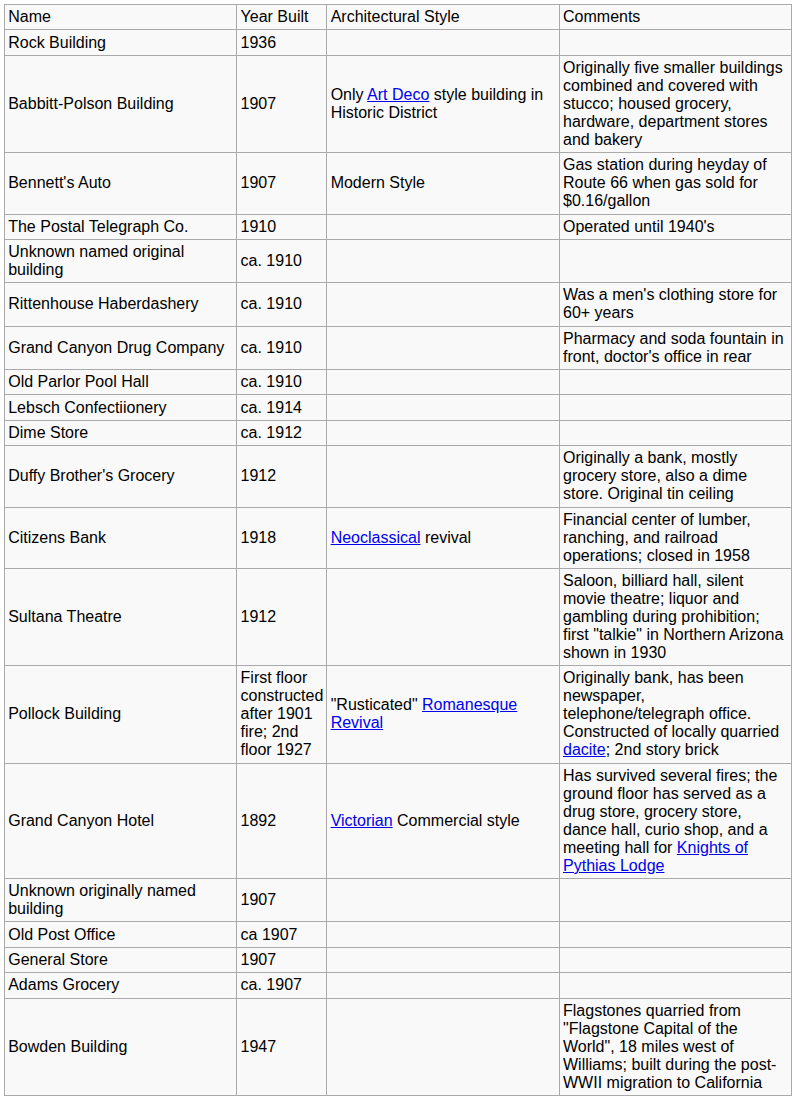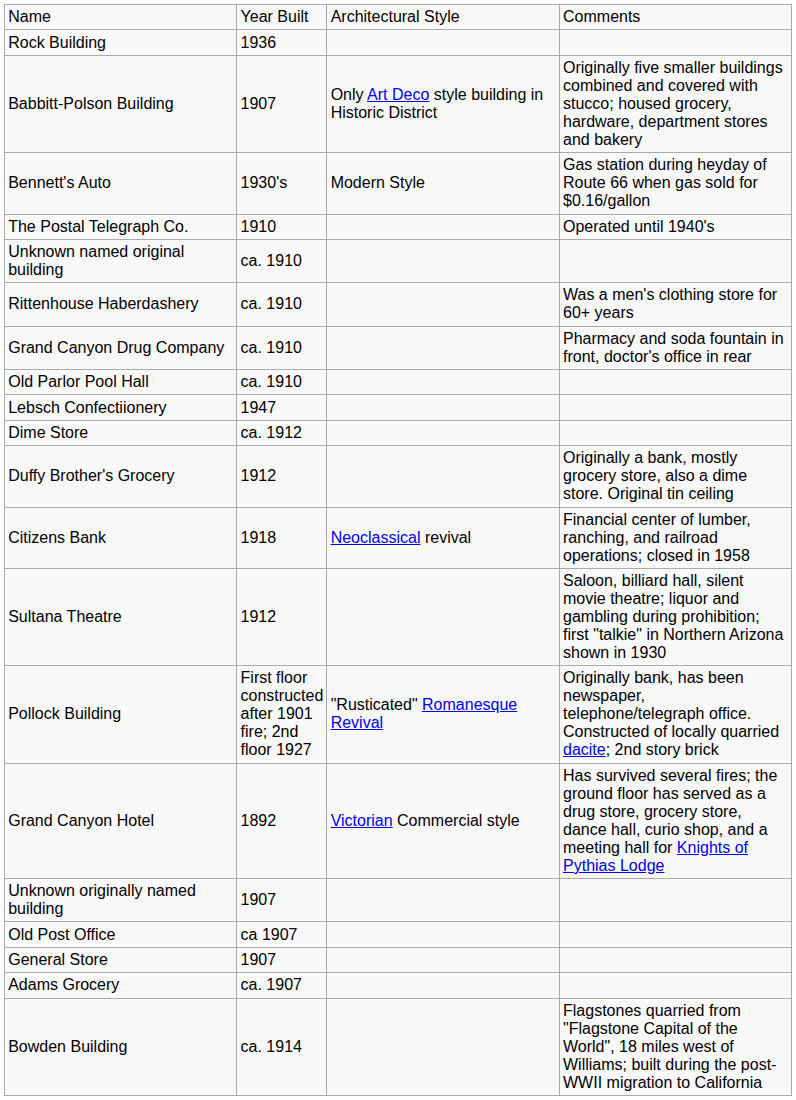Bennett's Auto | column 2: 1907 -> 1930's
Lebsch Confectiionery | column 2: ca. 1914 -> 1947
Bowden Building | column 2: 1947 -> ca. 1914
